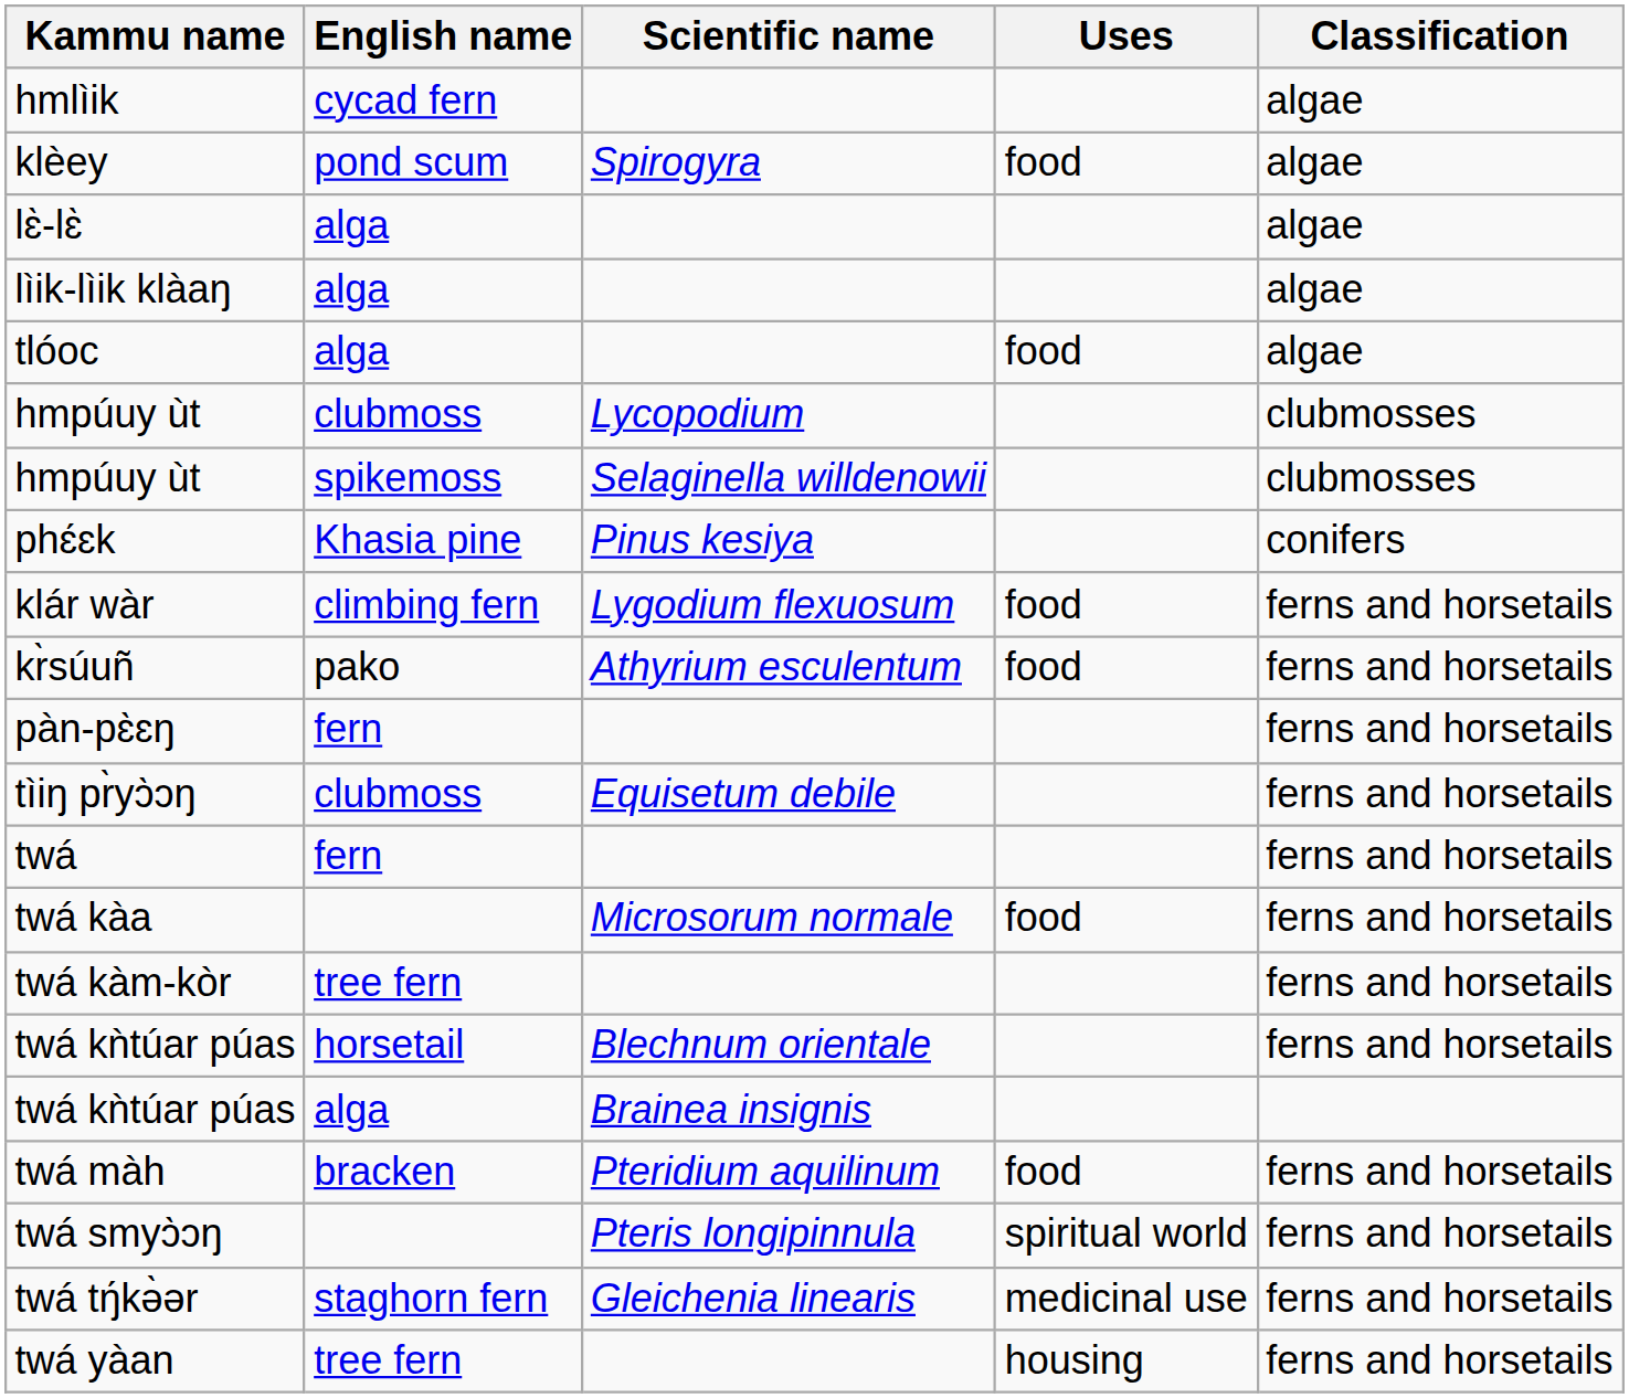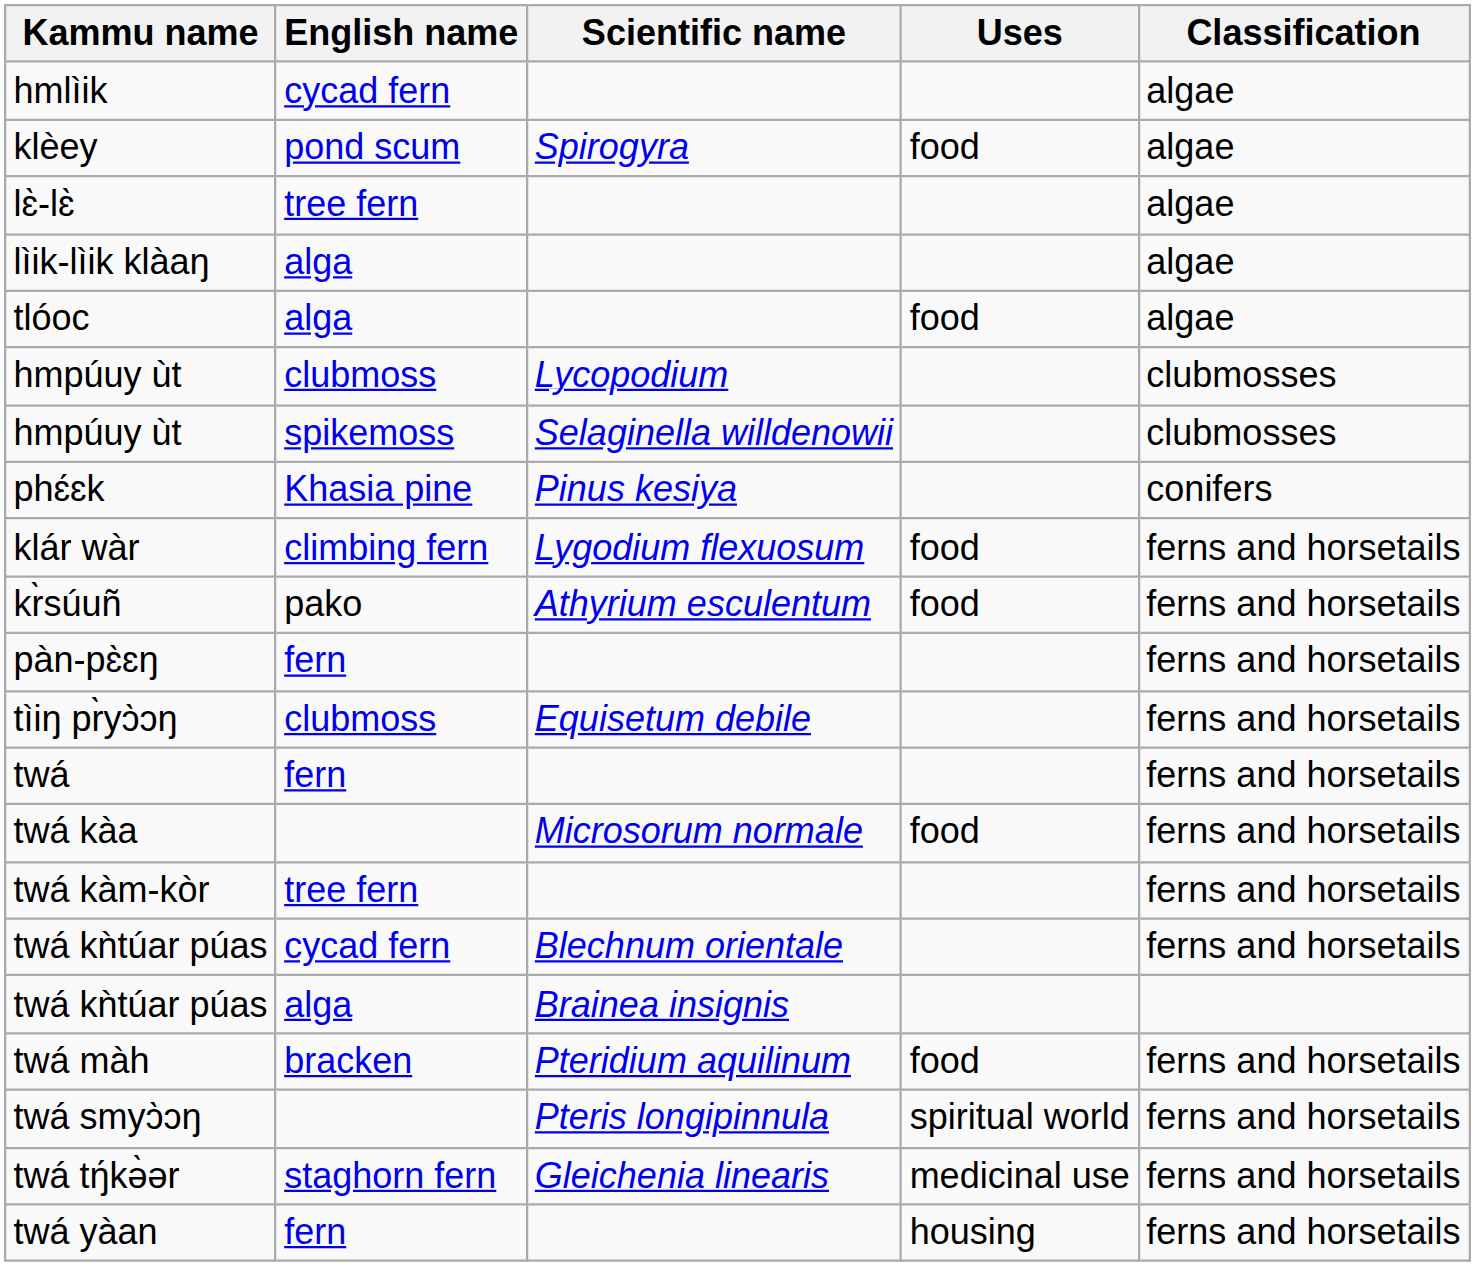lɛ̀-lɛ̀ | English name: alga -> tree fern
twá kǹtúar púas / Blechnum orientale | English name: horsetail -> cycad fern
twá yàan | English name: tree fern -> fern
